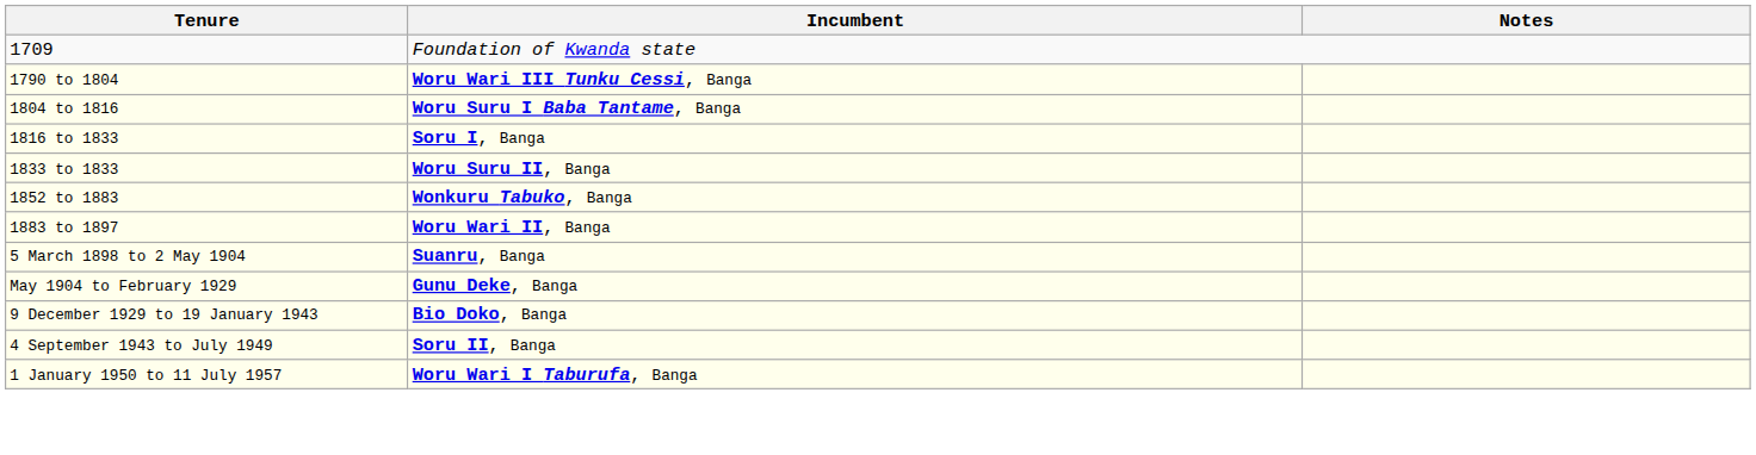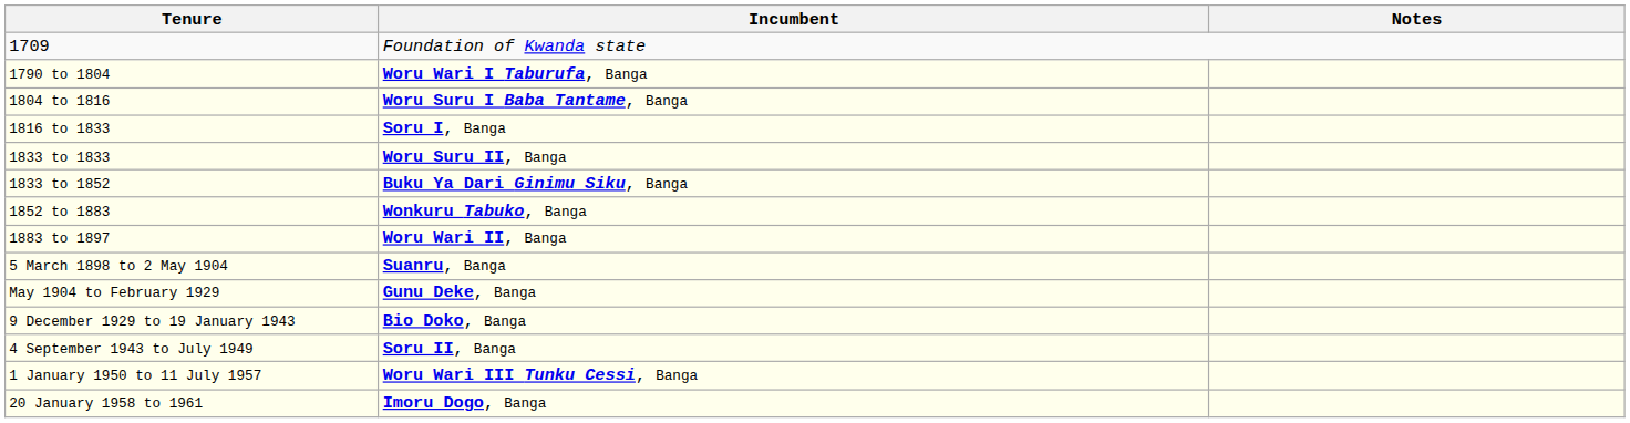1790 to 1804 | Incumbent: Woru Wari III Tunku Cessi, Banga -> Woru Wari I Taburufa, Banga
+ row: 1833 to 1852 | Buku Ya Dari Ginimu Siku, Banga
1 January 1950 to 11 July 1957 | Incumbent: Woru Wari I Taburufa, Banga -> Woru Wari III Tunku Cessi, Banga
+ row: 20 January 1958 to 1961 | Imoru Dogo, Banga
